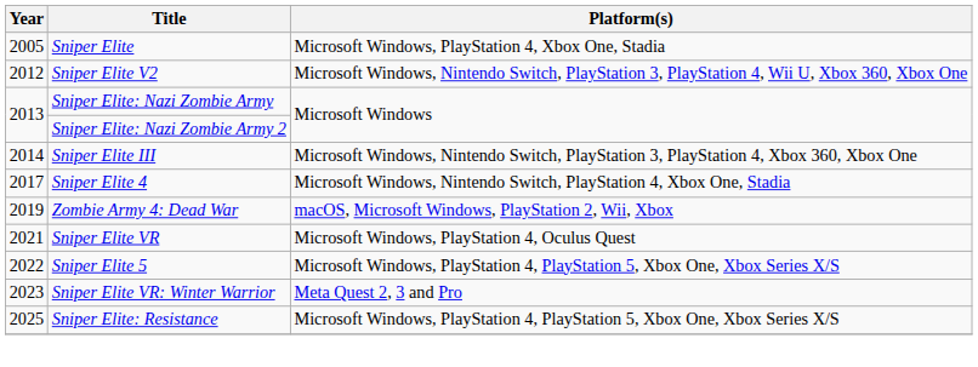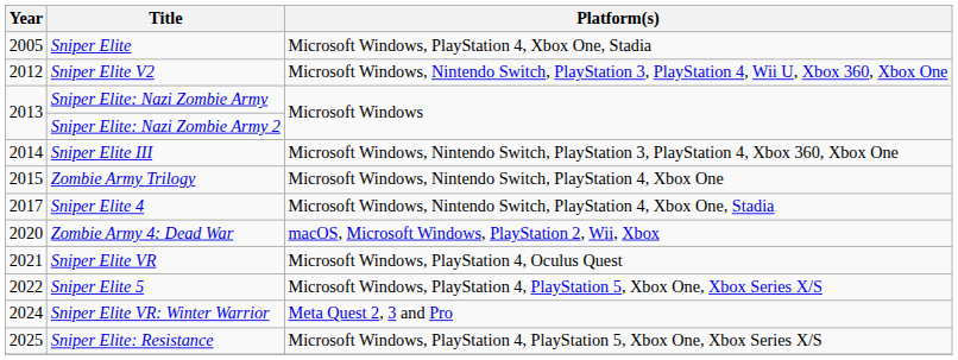+ row: 2015 | Zombie Army Trilogy | Microsoft Windows, Nintendo Switch, PlayStation 4, Xbox One
Zombie Army 4: Dead War | Year: 2019 -> 2020
Sniper Elite VR: Winter Warrior | Year: 2023 -> 2024
